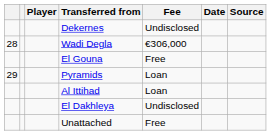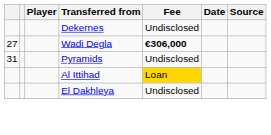Wadi Degla | column 1: 28 -> 27
Wadi Degla | Fee: normal -> bold
- row: El Gouna | Free
Pyramids | column 1: 29 -> 31
Pyramids | Fee: Loan -> Undisclosed
Al Ittihad | Fee: no background -> gold background
- row: Unattached | Free
